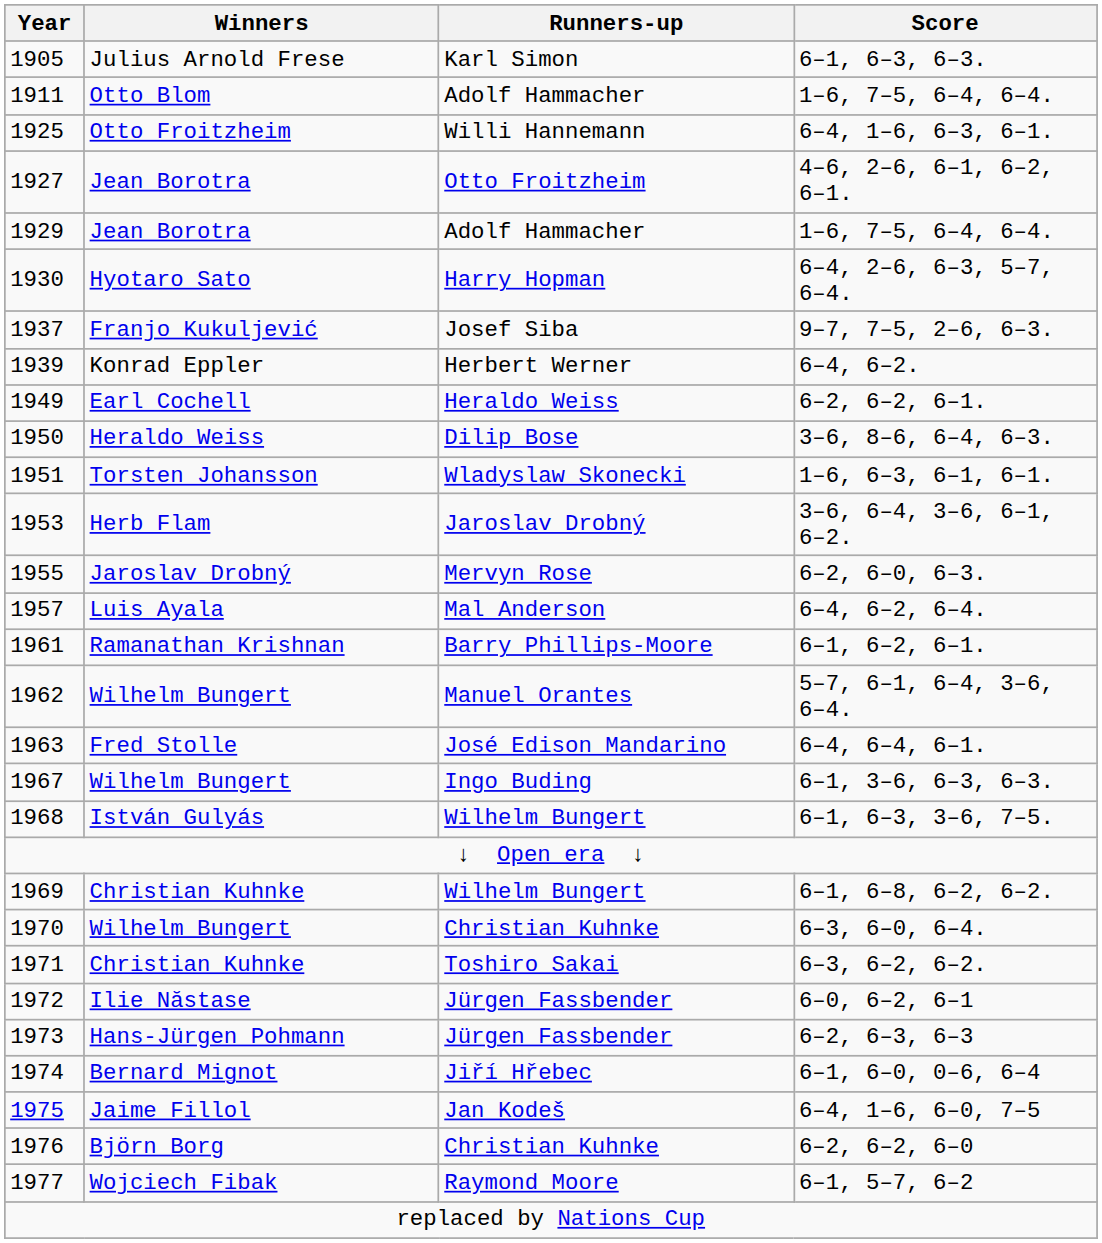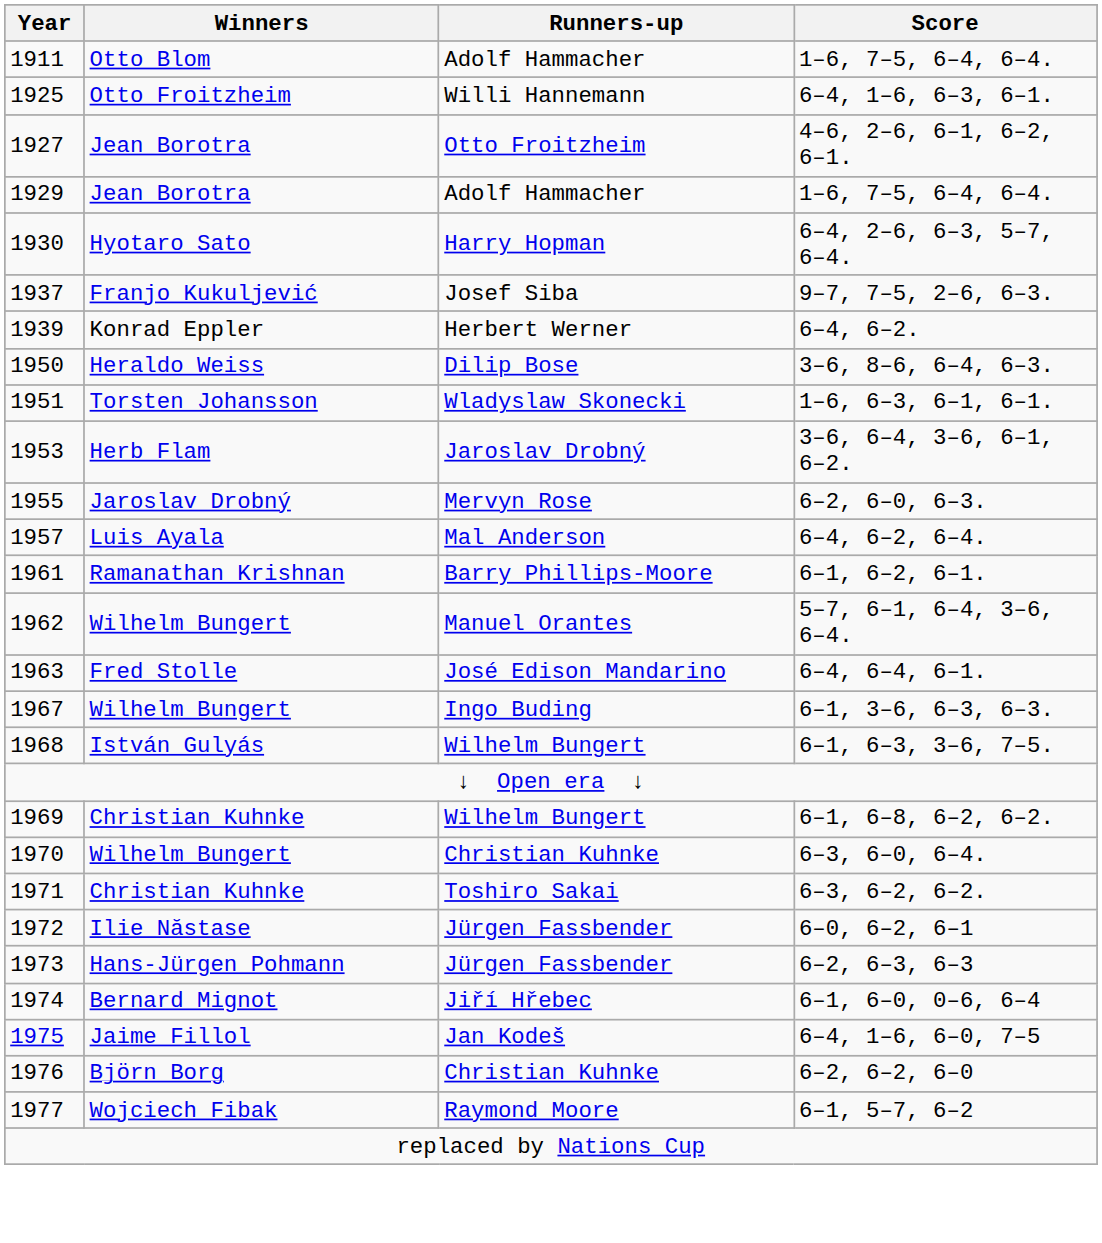- row: 1905 | Julius Arnold Frese | Karl Simon | 6–1, 6–3, 6–3.
- row: 1949 | Earl Cochell | Heraldo Weiss | 6–2, 6–2, 6–1.
